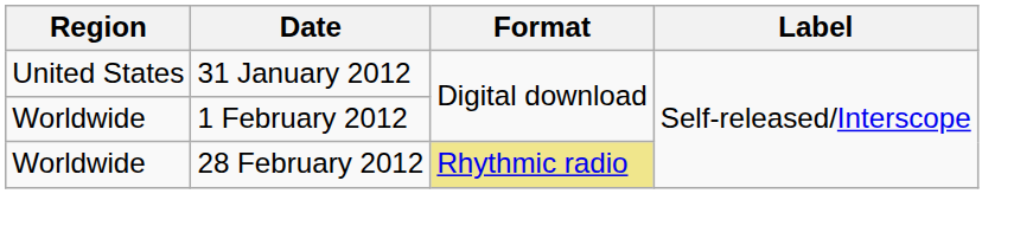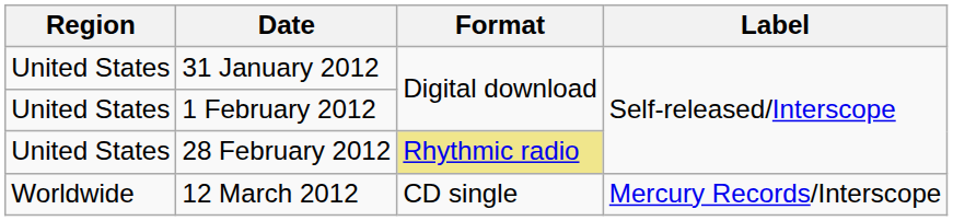1 February 2012 | Region: Worldwide -> United States
28 February 2012 | Region: Worldwide -> United States
+ row: Worldwide | 12 March 2012 | CD single | Mercury Records/Interscope
